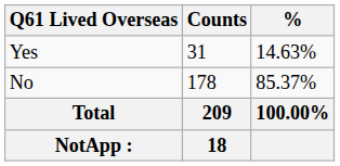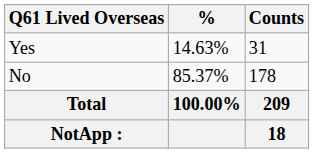columns swapped: Counts <-> %
